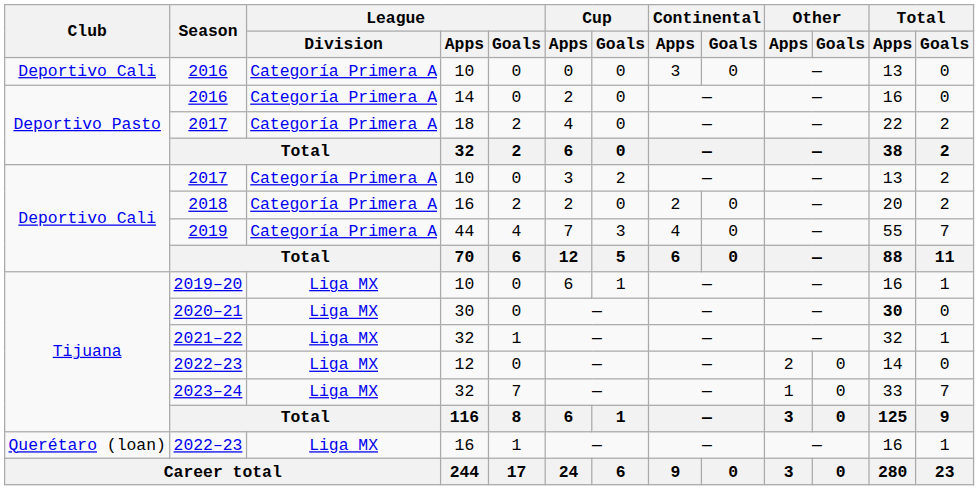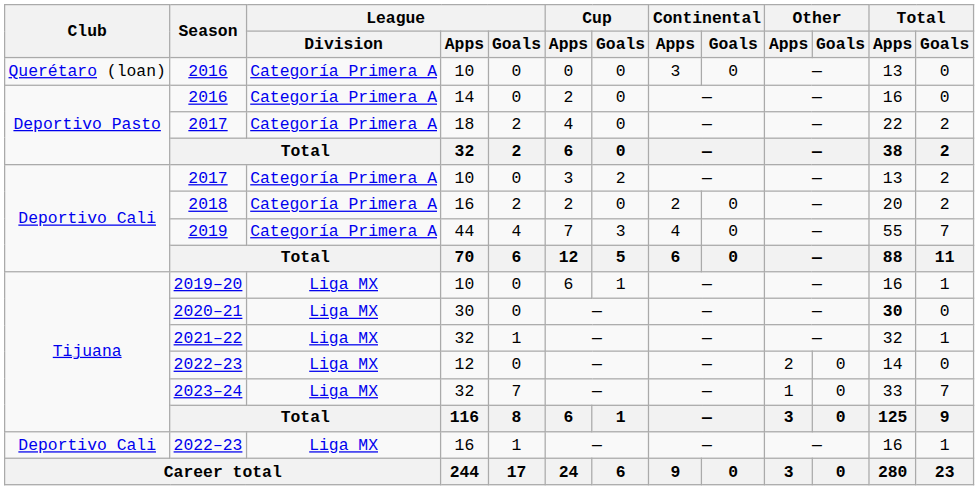2016 / 10 | Club: Deportivo Cali -> Querétaro (loan)
2022–23 / 16 | Club: Querétaro (loan) -> Deportivo Cali
